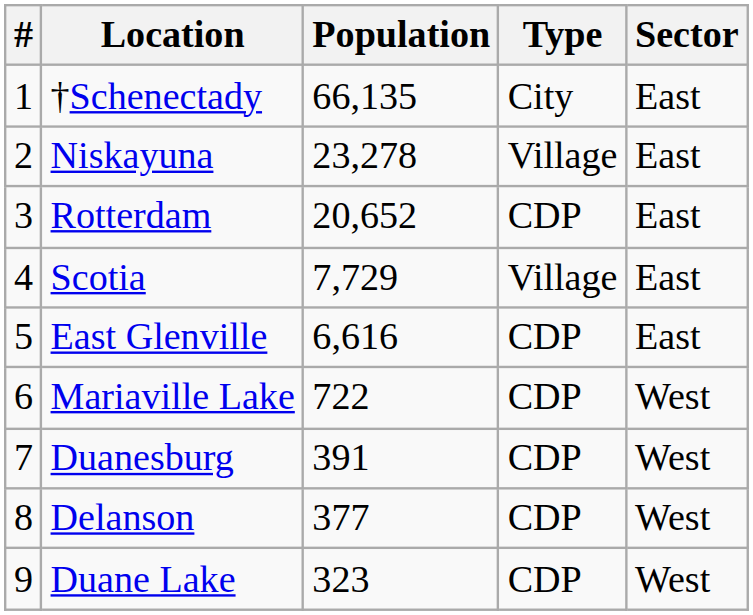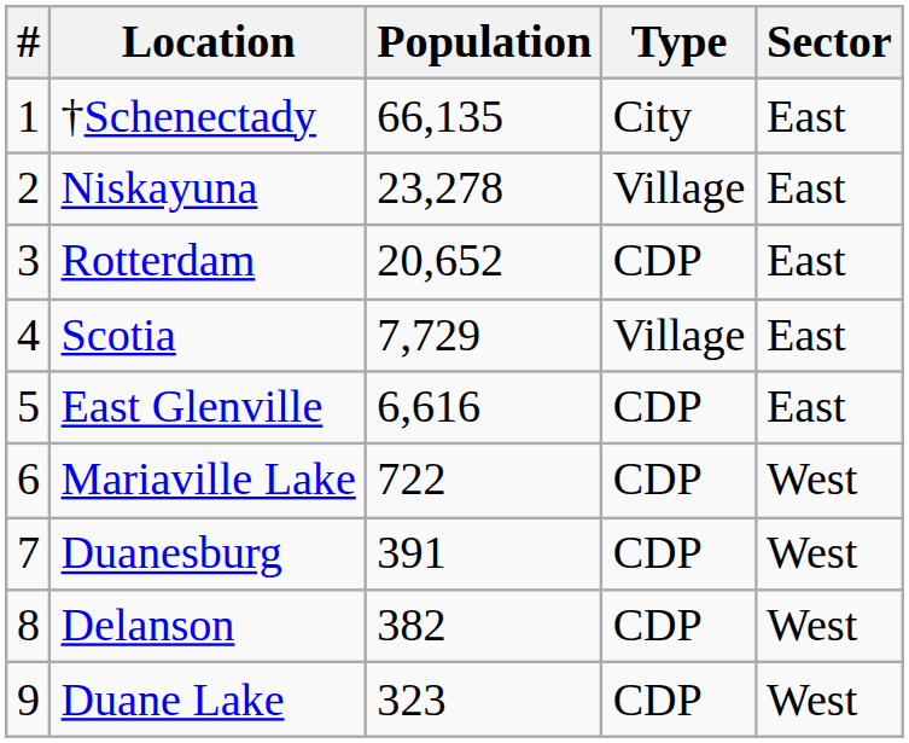Delanson | Population: 377 -> 382
